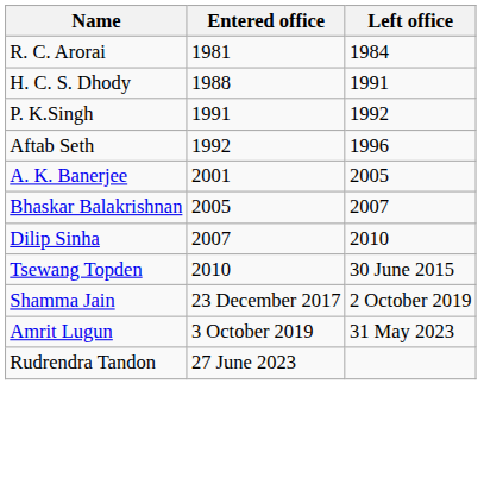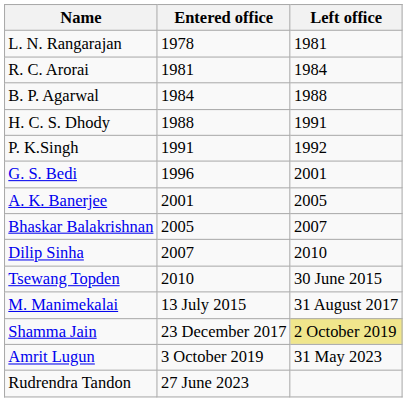+ row: L. N. Rangarajan | 1978 | 1981
+ row: B. P. Agarwal | 1984 | 1988
- row: Aftab Seth | 1992 | 1996
+ row: G. S. Bedi | 1996 | 2001
+ row: M. Manimekalai | 13 July 2015 | 31 August 2017
Shamma Jain | Left office: no background -> khaki background
